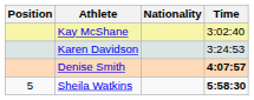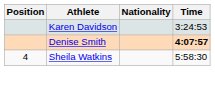- row: Kay McShane | 3:02:40
Sheila Watkins | Position: 5 -> 4
Sheila Watkins | Time: bold -> normal
